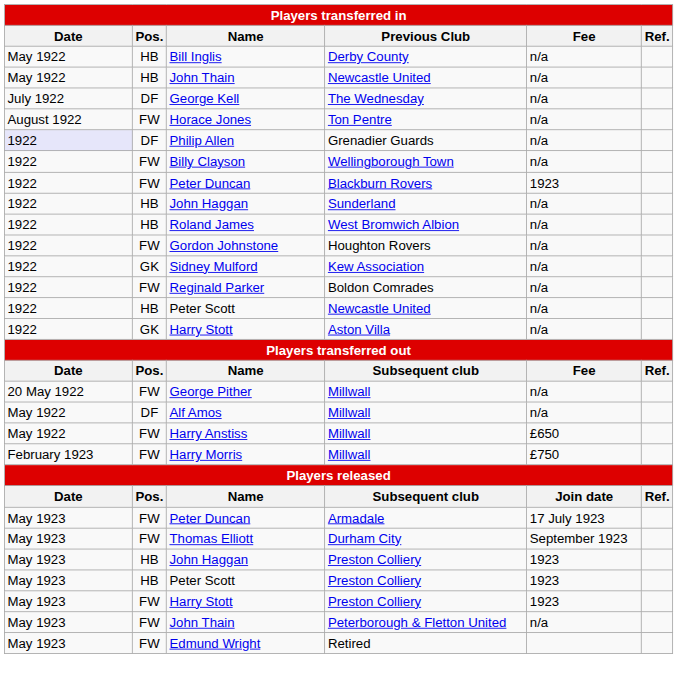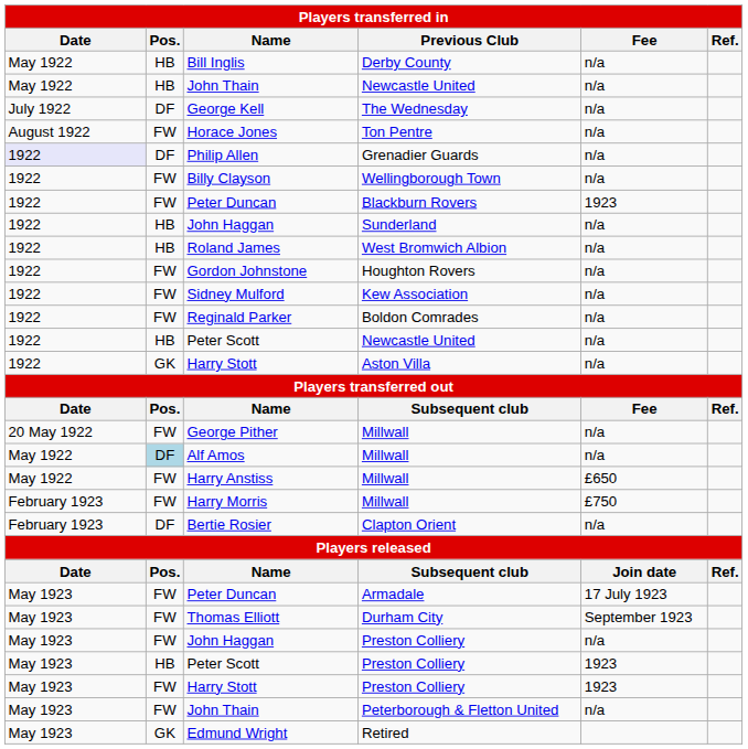Sidney Mulford | Pos.: GK -> FW
Alf Amos | Pos.: no background -> lightblue background
+ row: February 1923 | DF | Bertie Rosier | Clapton Orient | n/a
John Haggan / Preston Colliery | Pos.: HB -> FW
John Haggan / Preston Colliery | Fee: 1923 -> n/a
Edmund Wright | Pos.: FW -> GK
